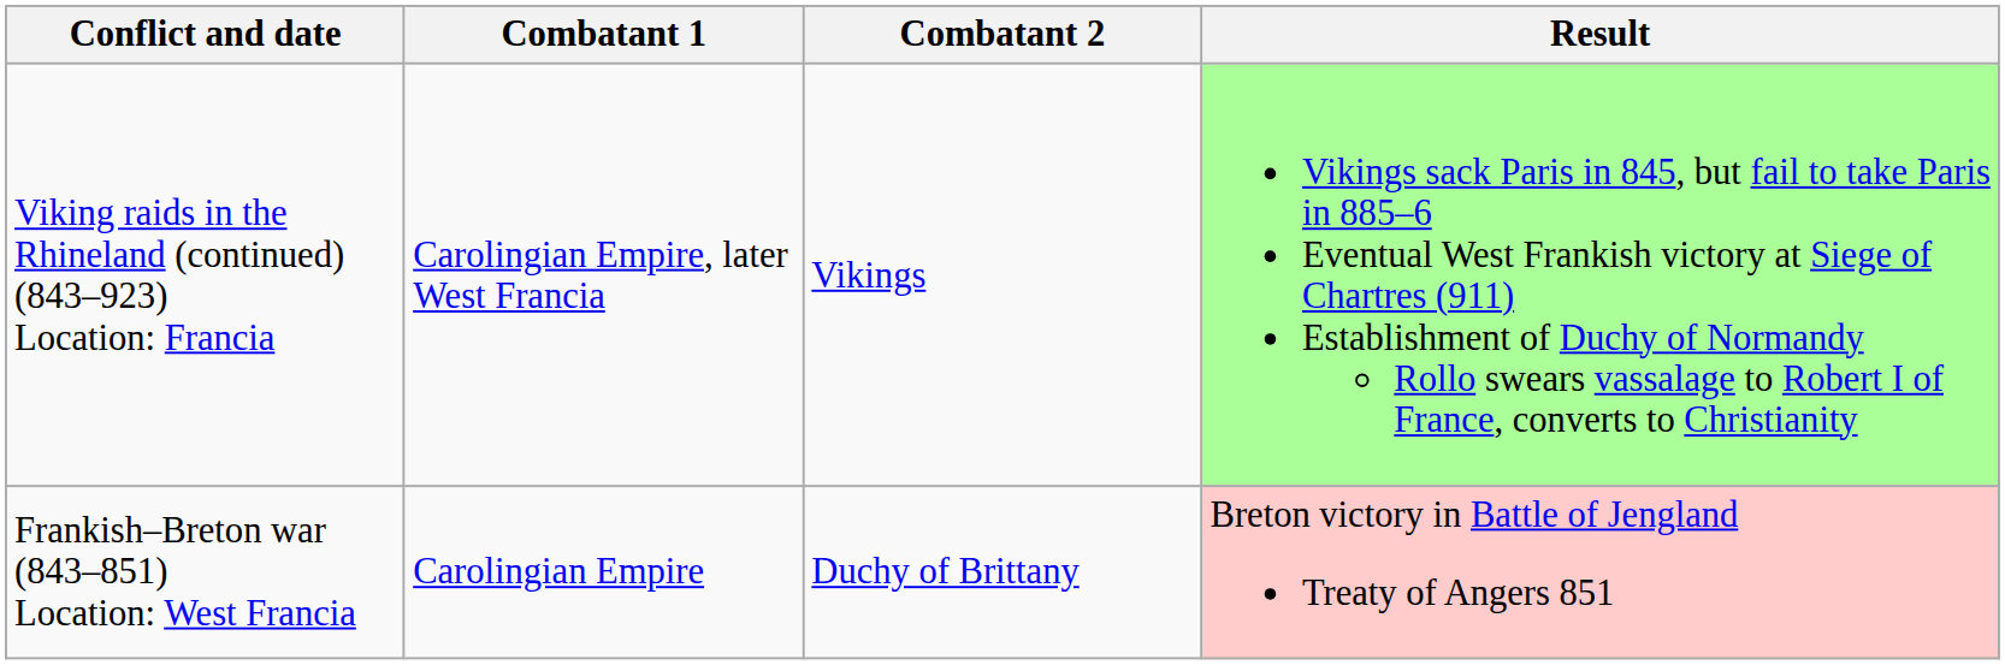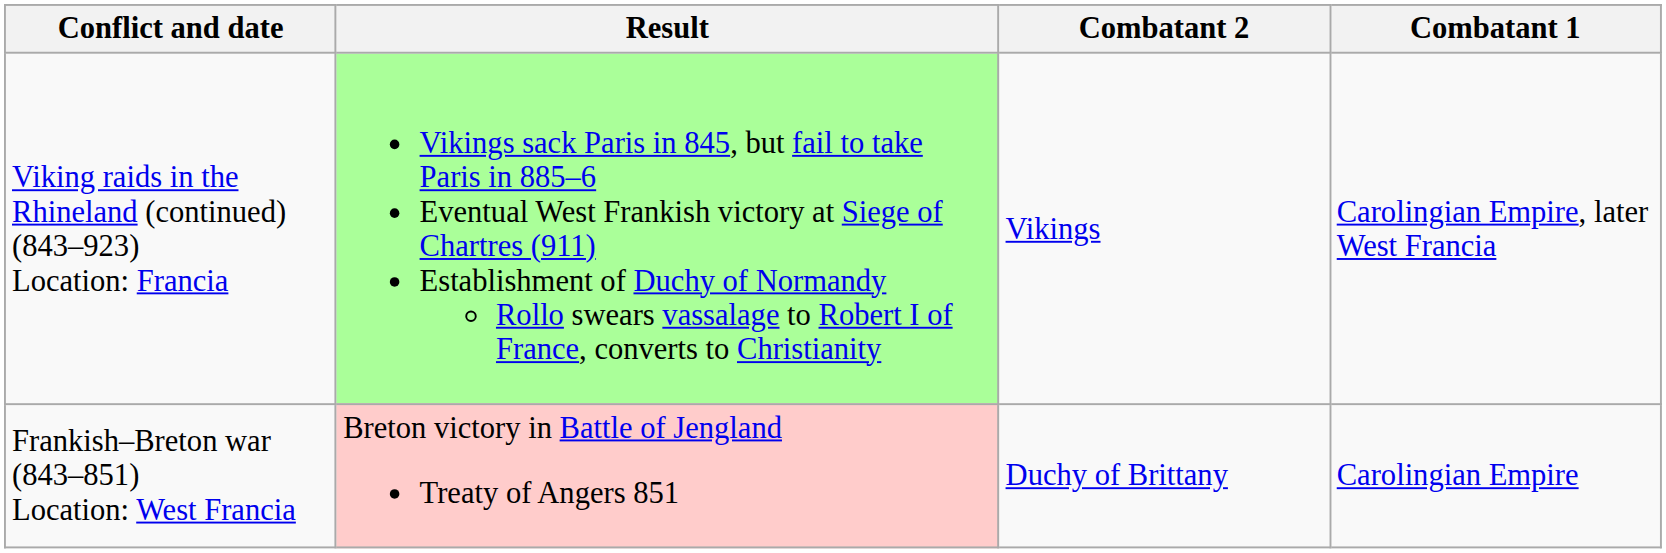columns swapped: Combatant 1 <-> Result
